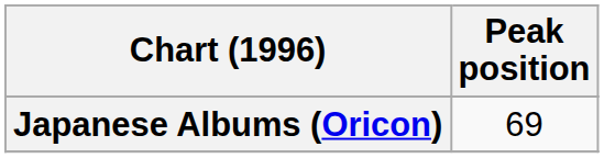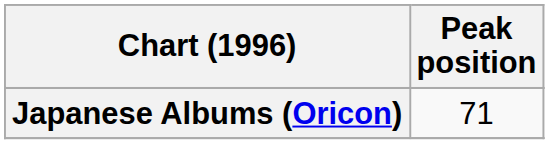Japanese Albums (Oricon) | Peak position: 69 -> 71
